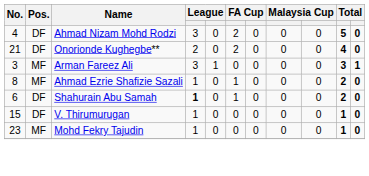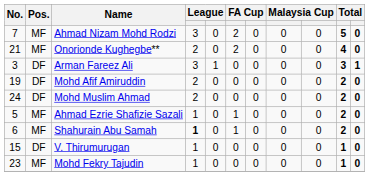Ahmad Nizam Mohd Rodzi | No.: 4 -> 7
Ahmad Nizam Mohd Rodzi | Pos.: DF -> MF
Onorionde Kughegbe** | Pos.: DF -> MF
Arman Fareez Ali | Pos.: MF -> DF
+ row: 19 | DF | Mohd Afif Amiruddin | 2 | 0 | 0 | 0 | 0 | 0 | 2 | 0
+ row: 24 | DF | Mohd Muslim Ahmad | 2 | 0 | 0 | 0 | 0 | 0 | 2 | 0
Ahmad Ezrie Shafizie Sazali | No.: 8 -> 5
Shahurain Abu Samah | Pos.: DF -> MF
